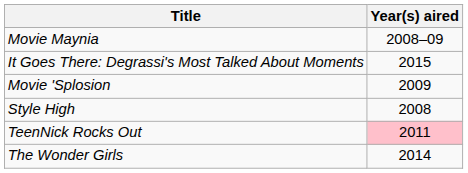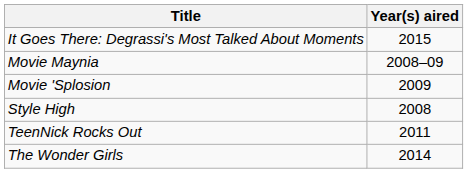rows swapped: It Goes There: Degrassi's Most Talked About Moments <-> Movie Maynia
TeenNick Rocks Out | Year(s) aired: pink background -> no background
